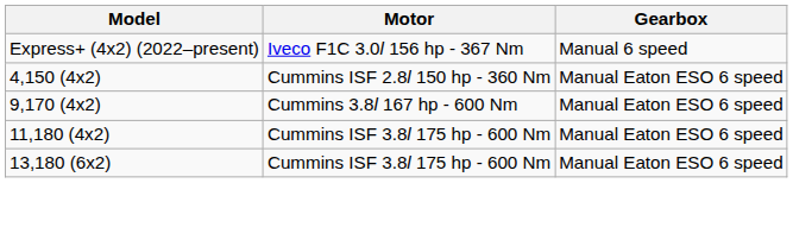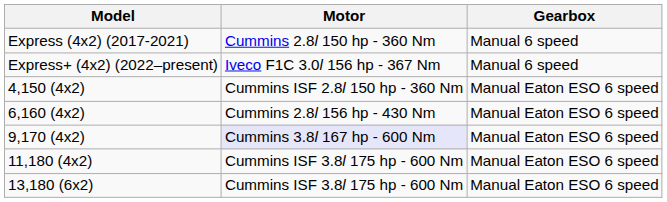+ row: Express (4x2) (2017-2021) | Cummins 2.8l 150 hp - 360 Nm | Manual 6 speed
+ row: 6,160 (4x2) | Cummins 2.8l 156 hp - 430 Nm | Manual Eaton ESO 6 speed
9,170 (4x2) | Motor: no background -> lavender background
